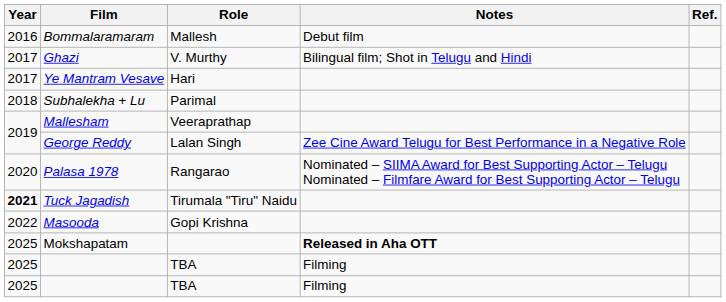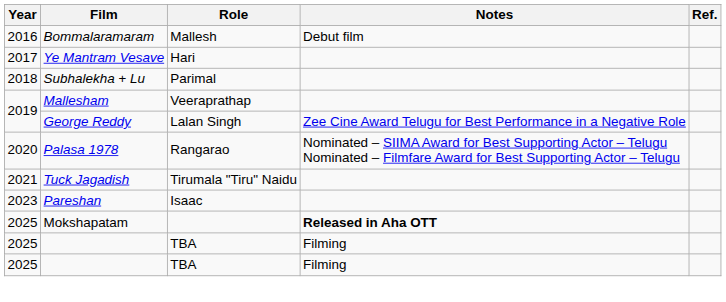- row: 2017 | Ghazi | V. Murthy | Bilingual film; Shot in Telugu and Hindi
Tuck Jagadish | Year: bold -> normal
- row: 2022 | Masooda | Gopi Krishna
+ row: 2023 | Pareshan | Isaac
